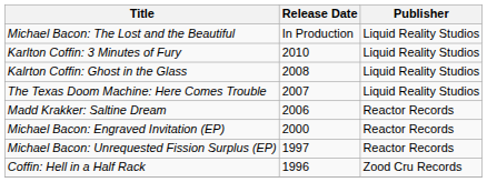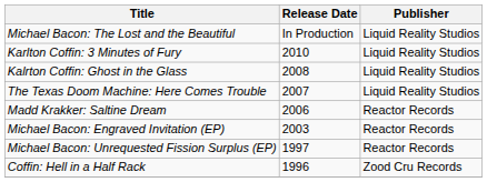Michael Bacon: Engraved Invitation (EP) | Release Date: 2000 -> 2003
